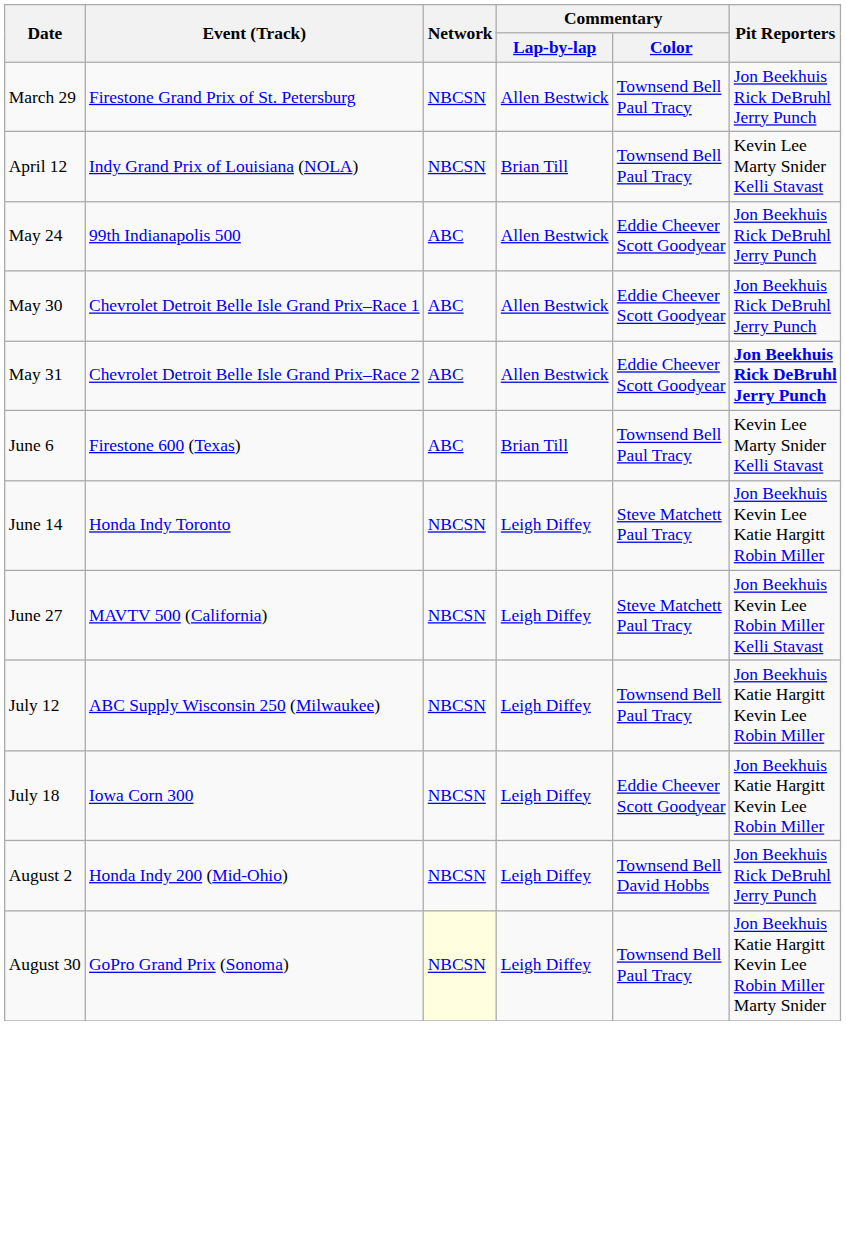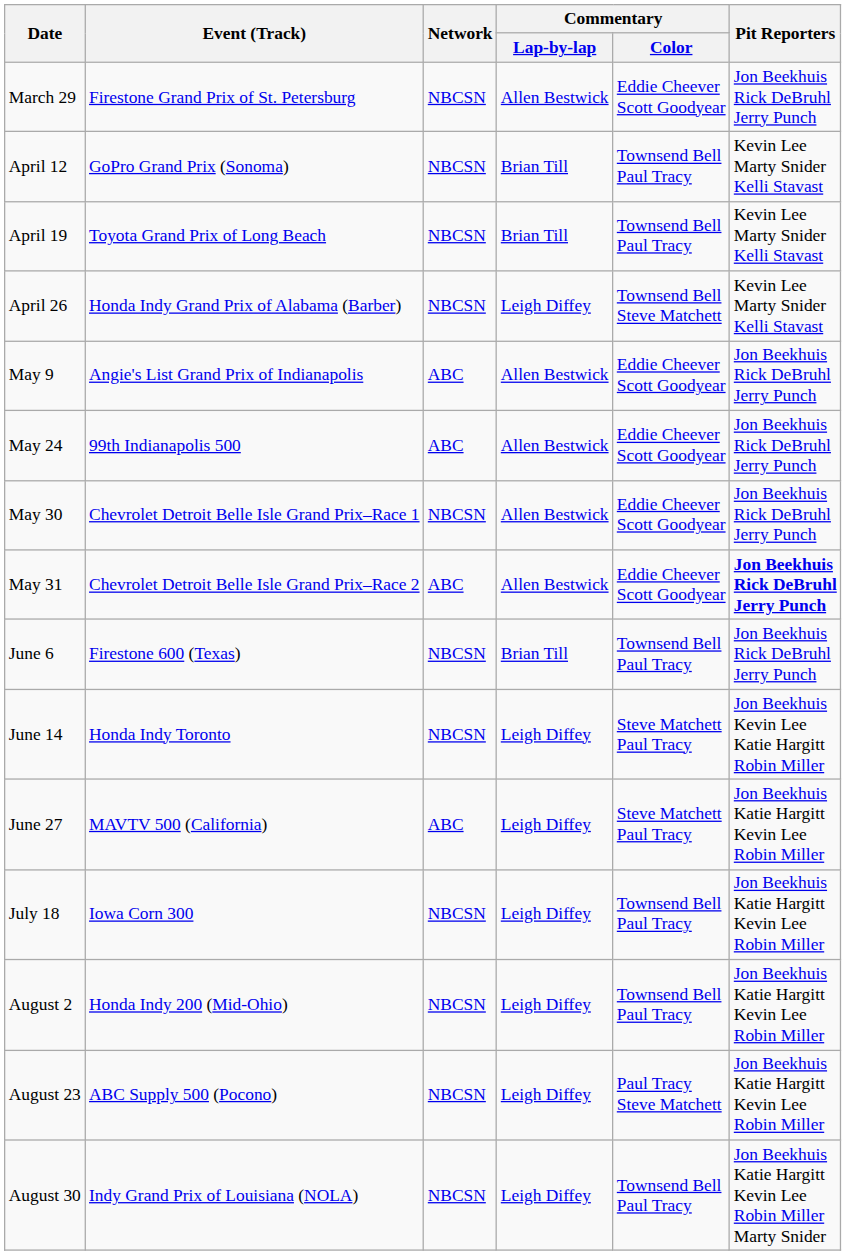March 29 | Commentary / Color: Townsend Bell Paul Tracy -> Eddie Cheever Scott Goodyear
April 12 | Event (Track): Indy Grand Prix of Louisiana (NOLA) -> GoPro Grand Prix (Sonoma)
+ row: April 19 | Toyota Grand Prix of Long Beach | NBCSN | Brian Till | Townsend Bell Paul Tracy | Kevin Lee Marty Snider Kelli Stavast
+ row: April 26 | Honda Indy Grand Prix of Alabama (Barber) | NBCSN | Leigh Diffey | Townsend Bell Steve Matchett | Kevin Lee Marty Snider Kelli Stavast
+ row: May 9 | Angie's List Grand Prix of Indianapolis | ABC | Allen Bestwick | Eddie Cheever Scott Goodyear | Jon Beekhuis Rick DeBruhl Jerry Punch
May 30 | Network: ABC -> NBCSN
June 6 | Network: ABC -> NBCSN
June 6 | Pit Reporters: Kevin Lee Marty Snider Kelli Stavast -> Jon Beekhuis Rick DeBruhl Jerry Punch
June 27 | Network: NBCSN -> ABC
June 27 | Pit Reporters: Jon Beekhuis Kevin Lee Robin Miller Kelli Stavast -> Jon Beekhuis Katie Hargitt Kevin Lee Robin Miller
- row: July 12 | ABC Supply Wisconsin 250 (Milwaukee) | NBCSN | Leigh Diffey | Townsend Bell Paul Tracy | Jon Beekhuis Katie Hargitt Kevin Lee Robin Miller
July 18 | Commentary / Color: Eddie Cheever Scott Goodyear -> Townsend Bell Paul Tracy
August 2 | Commentary / Color: Townsend Bell David Hobbs -> Townsend Bell Paul Tracy
August 2 | Pit Reporters: Jon Beekhuis Rick DeBruhl Jerry Punch -> Jon Beekhuis Katie Hargitt Kevin Lee Robin Miller
+ row: August 23 | ABC Supply 500 (Pocono) | NBCSN | Leigh Diffey | Paul Tracy Steve Matchett | Jon Beekhuis Katie Hargitt Kevin Lee Robin Miller
August 30 | Event (Track): GoPro Grand Prix (Sonoma) -> Indy Grand Prix of Louisiana (NOLA)
August 30 | Network: lightyellow background -> no background
